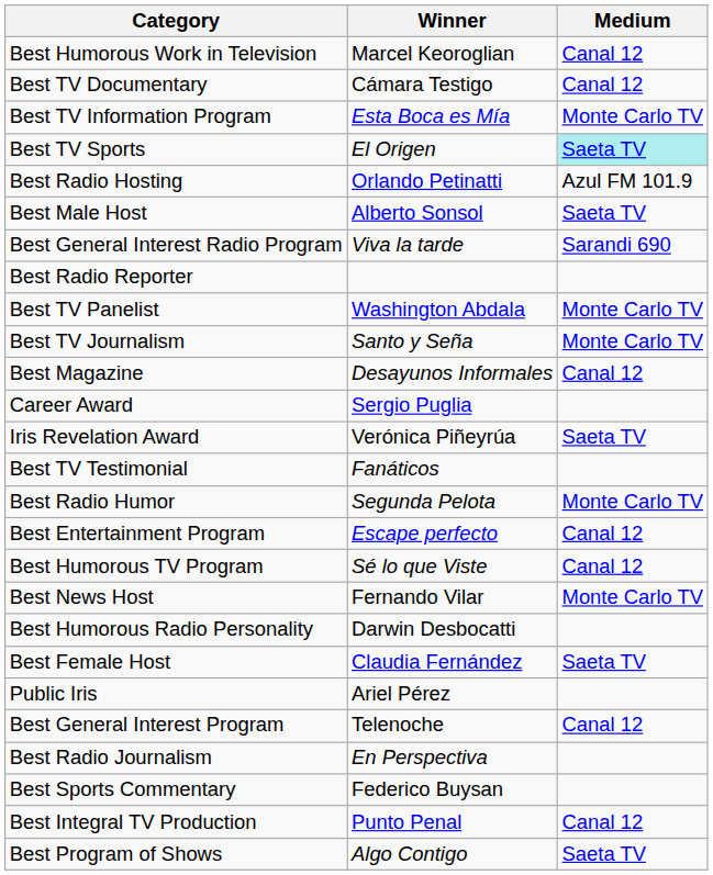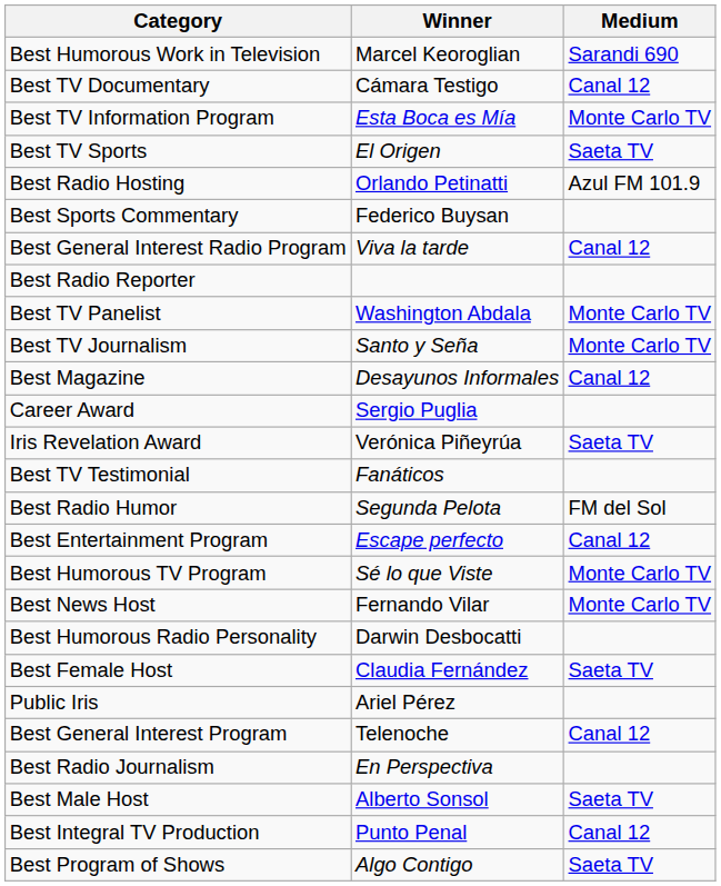Best Humorous Work in Television | Medium: Canal 12 -> Sarandi 690
Best TV Sports | Medium: paleturquoise background -> no background
rows swapped: Best Sports Commentary <-> Best Male Host
Best General Interest Radio Program | Medium: Sarandi 690 -> Canal 12
Best Radio Humor | Medium: Monte Carlo TV -> FM del Sol
Best Humorous TV Program | Medium: Canal 12 -> Monte Carlo TV
